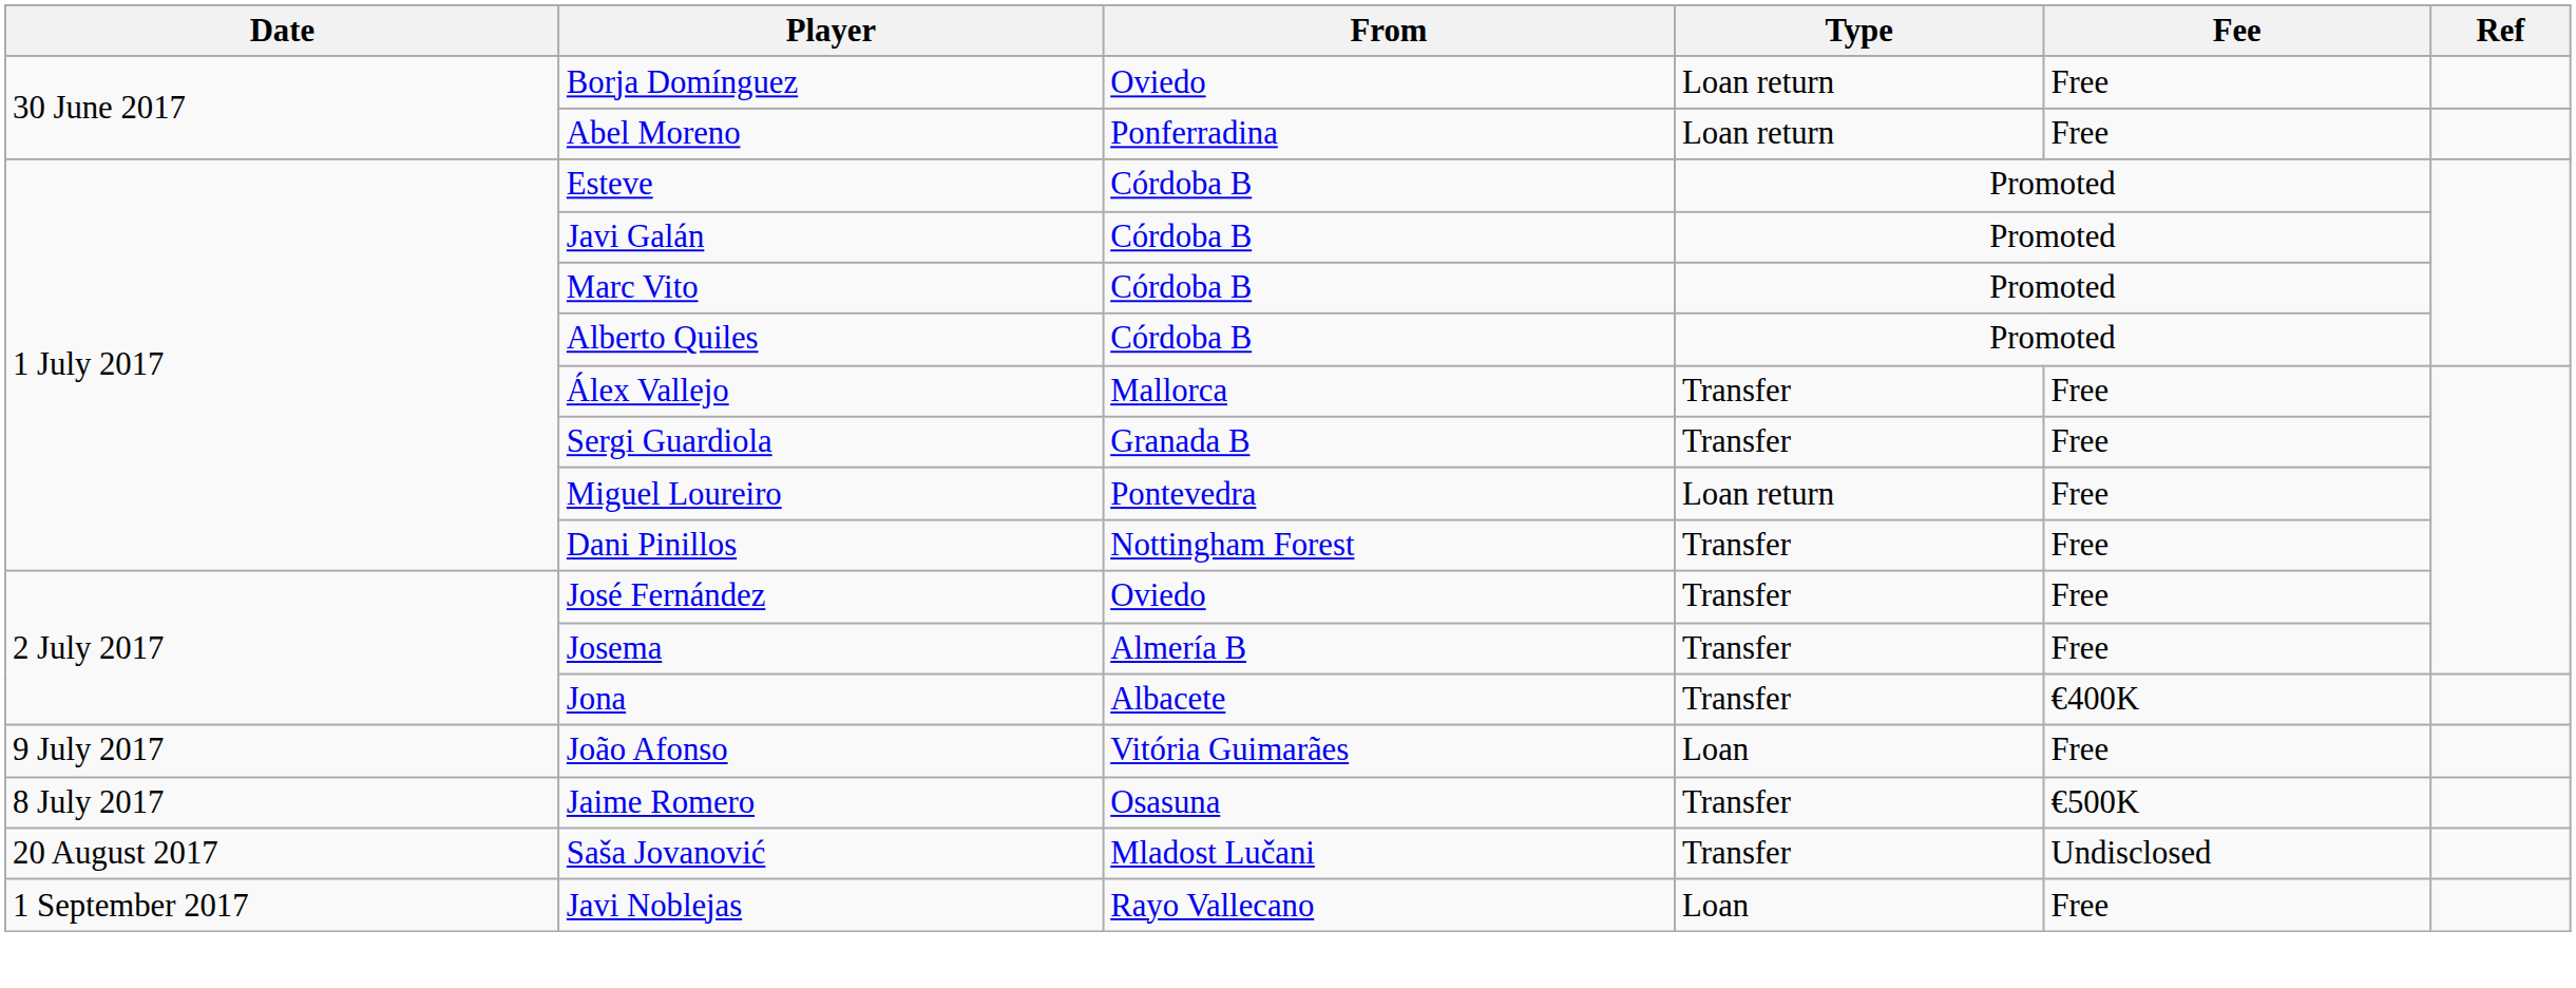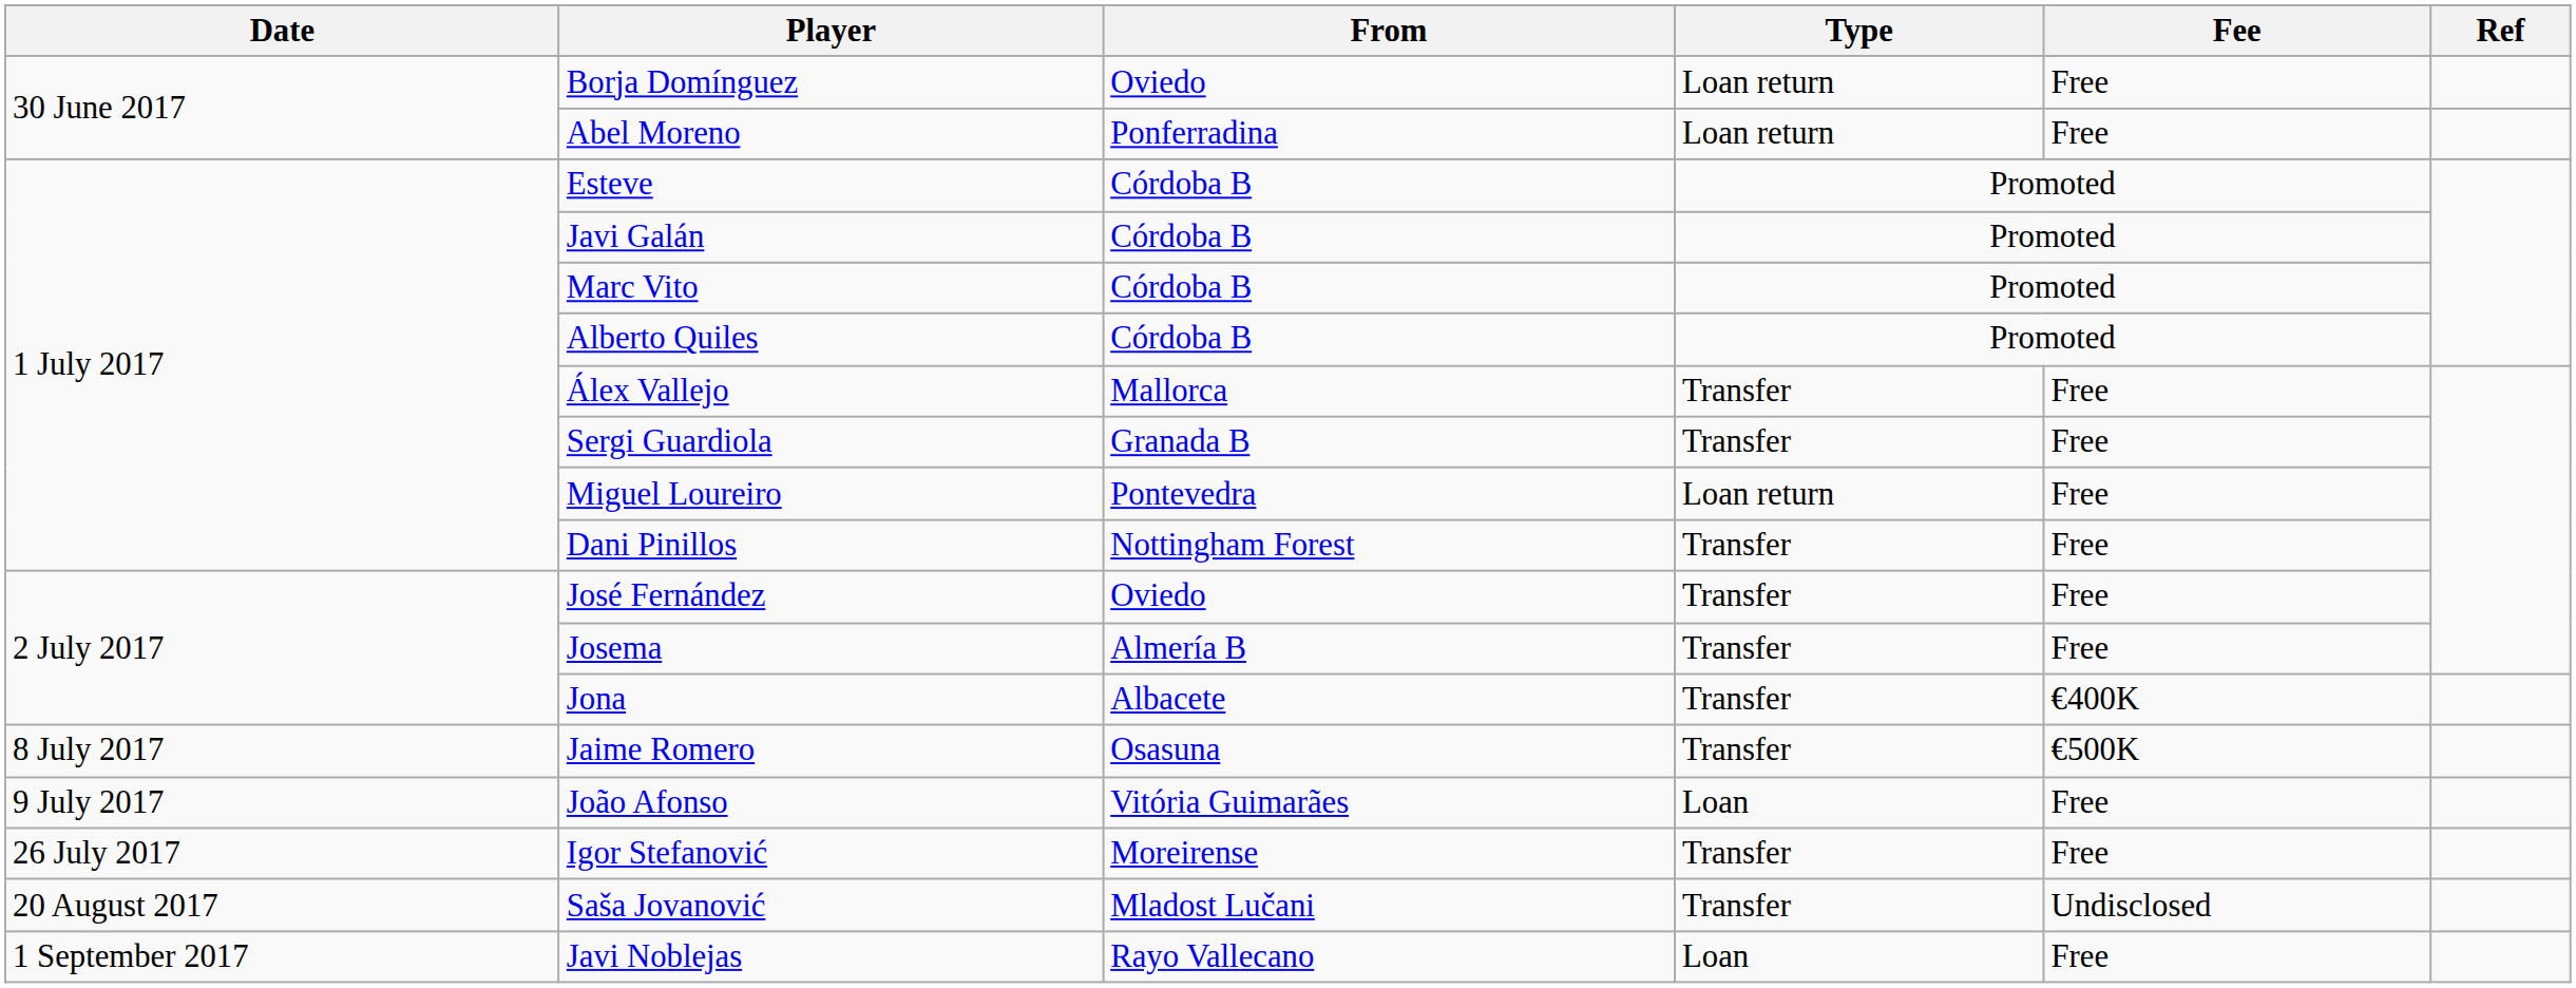rows swapped: Jaime Romero <-> João Afonso
+ row: 26 July 2017 | Igor Stefanović | Moreirense | Transfer | Free
